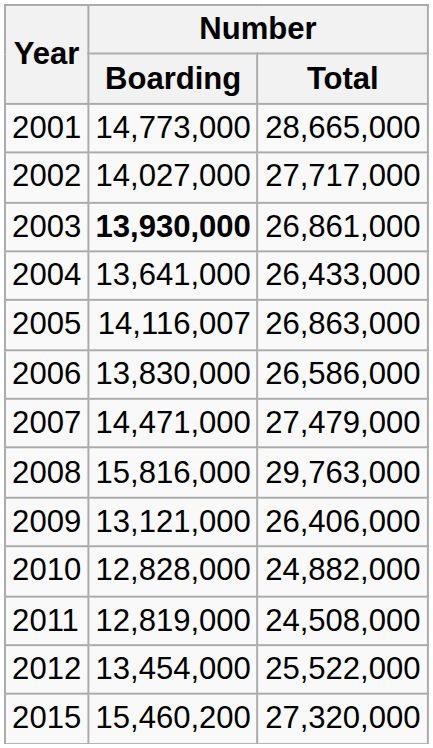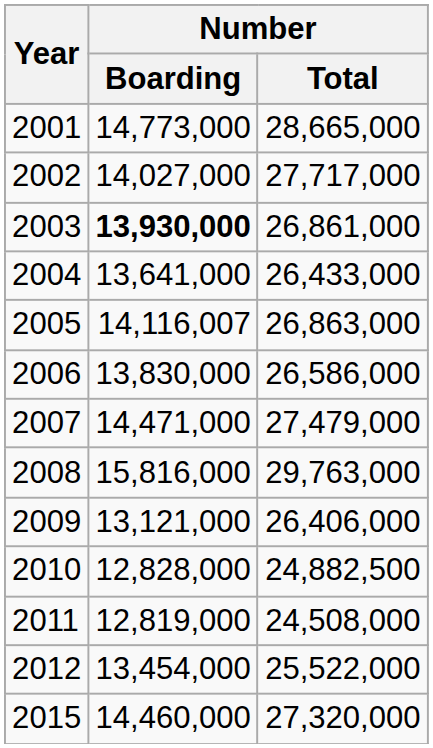2010 | Number / Total: 24,882,000 -> 24,882,500
2015 | Number / Boarding: 15,460,200 -> 14,460,000
